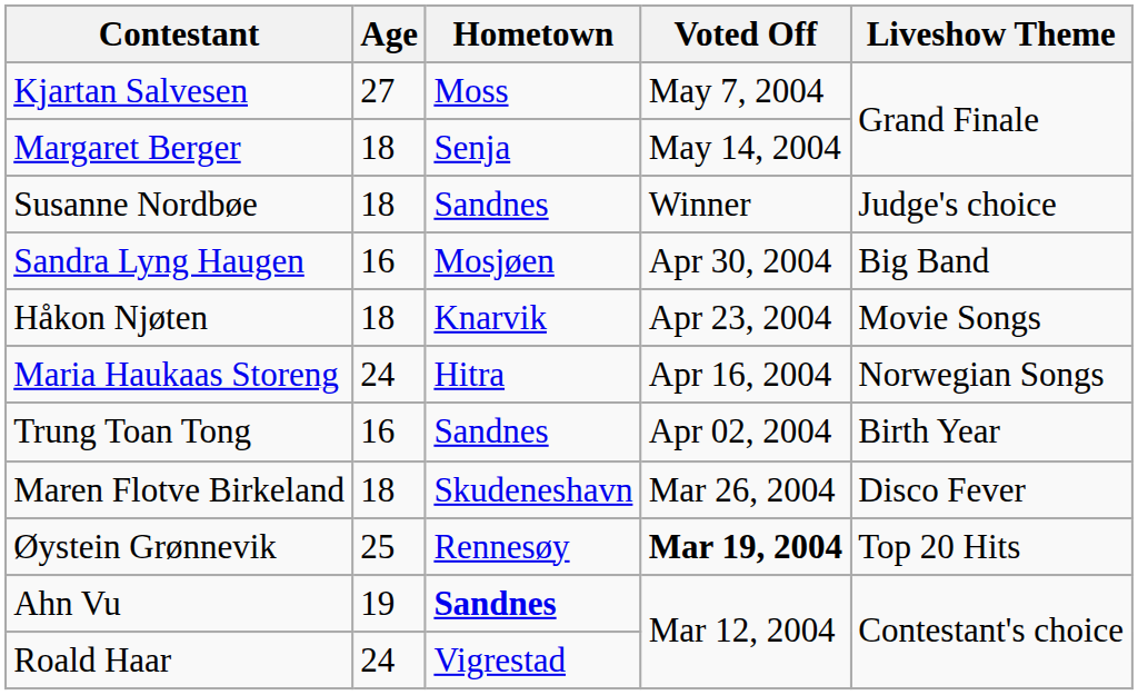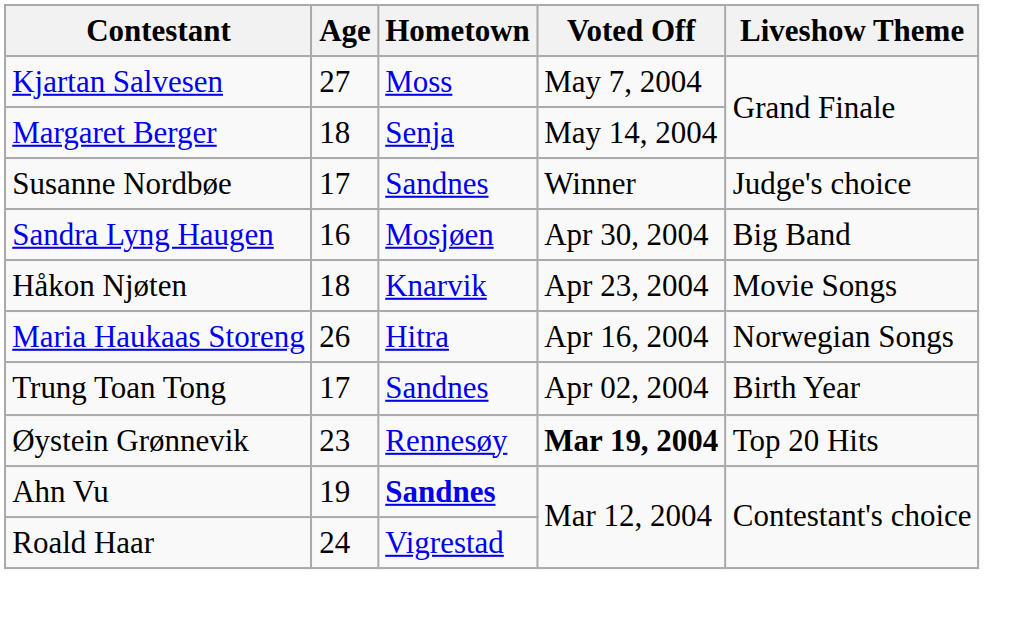Susanne Nordbøe | Age: 18 -> 17
Maria Haukaas Storeng | Age: 24 -> 26
Trung Toan Tong | Age: 16 -> 17
- row: Maren Flotve Birkeland | 18 | Skudeneshavn | Mar 26, 2004 | Disco Fever
Øystein Grønnevik | Age: 25 -> 23
